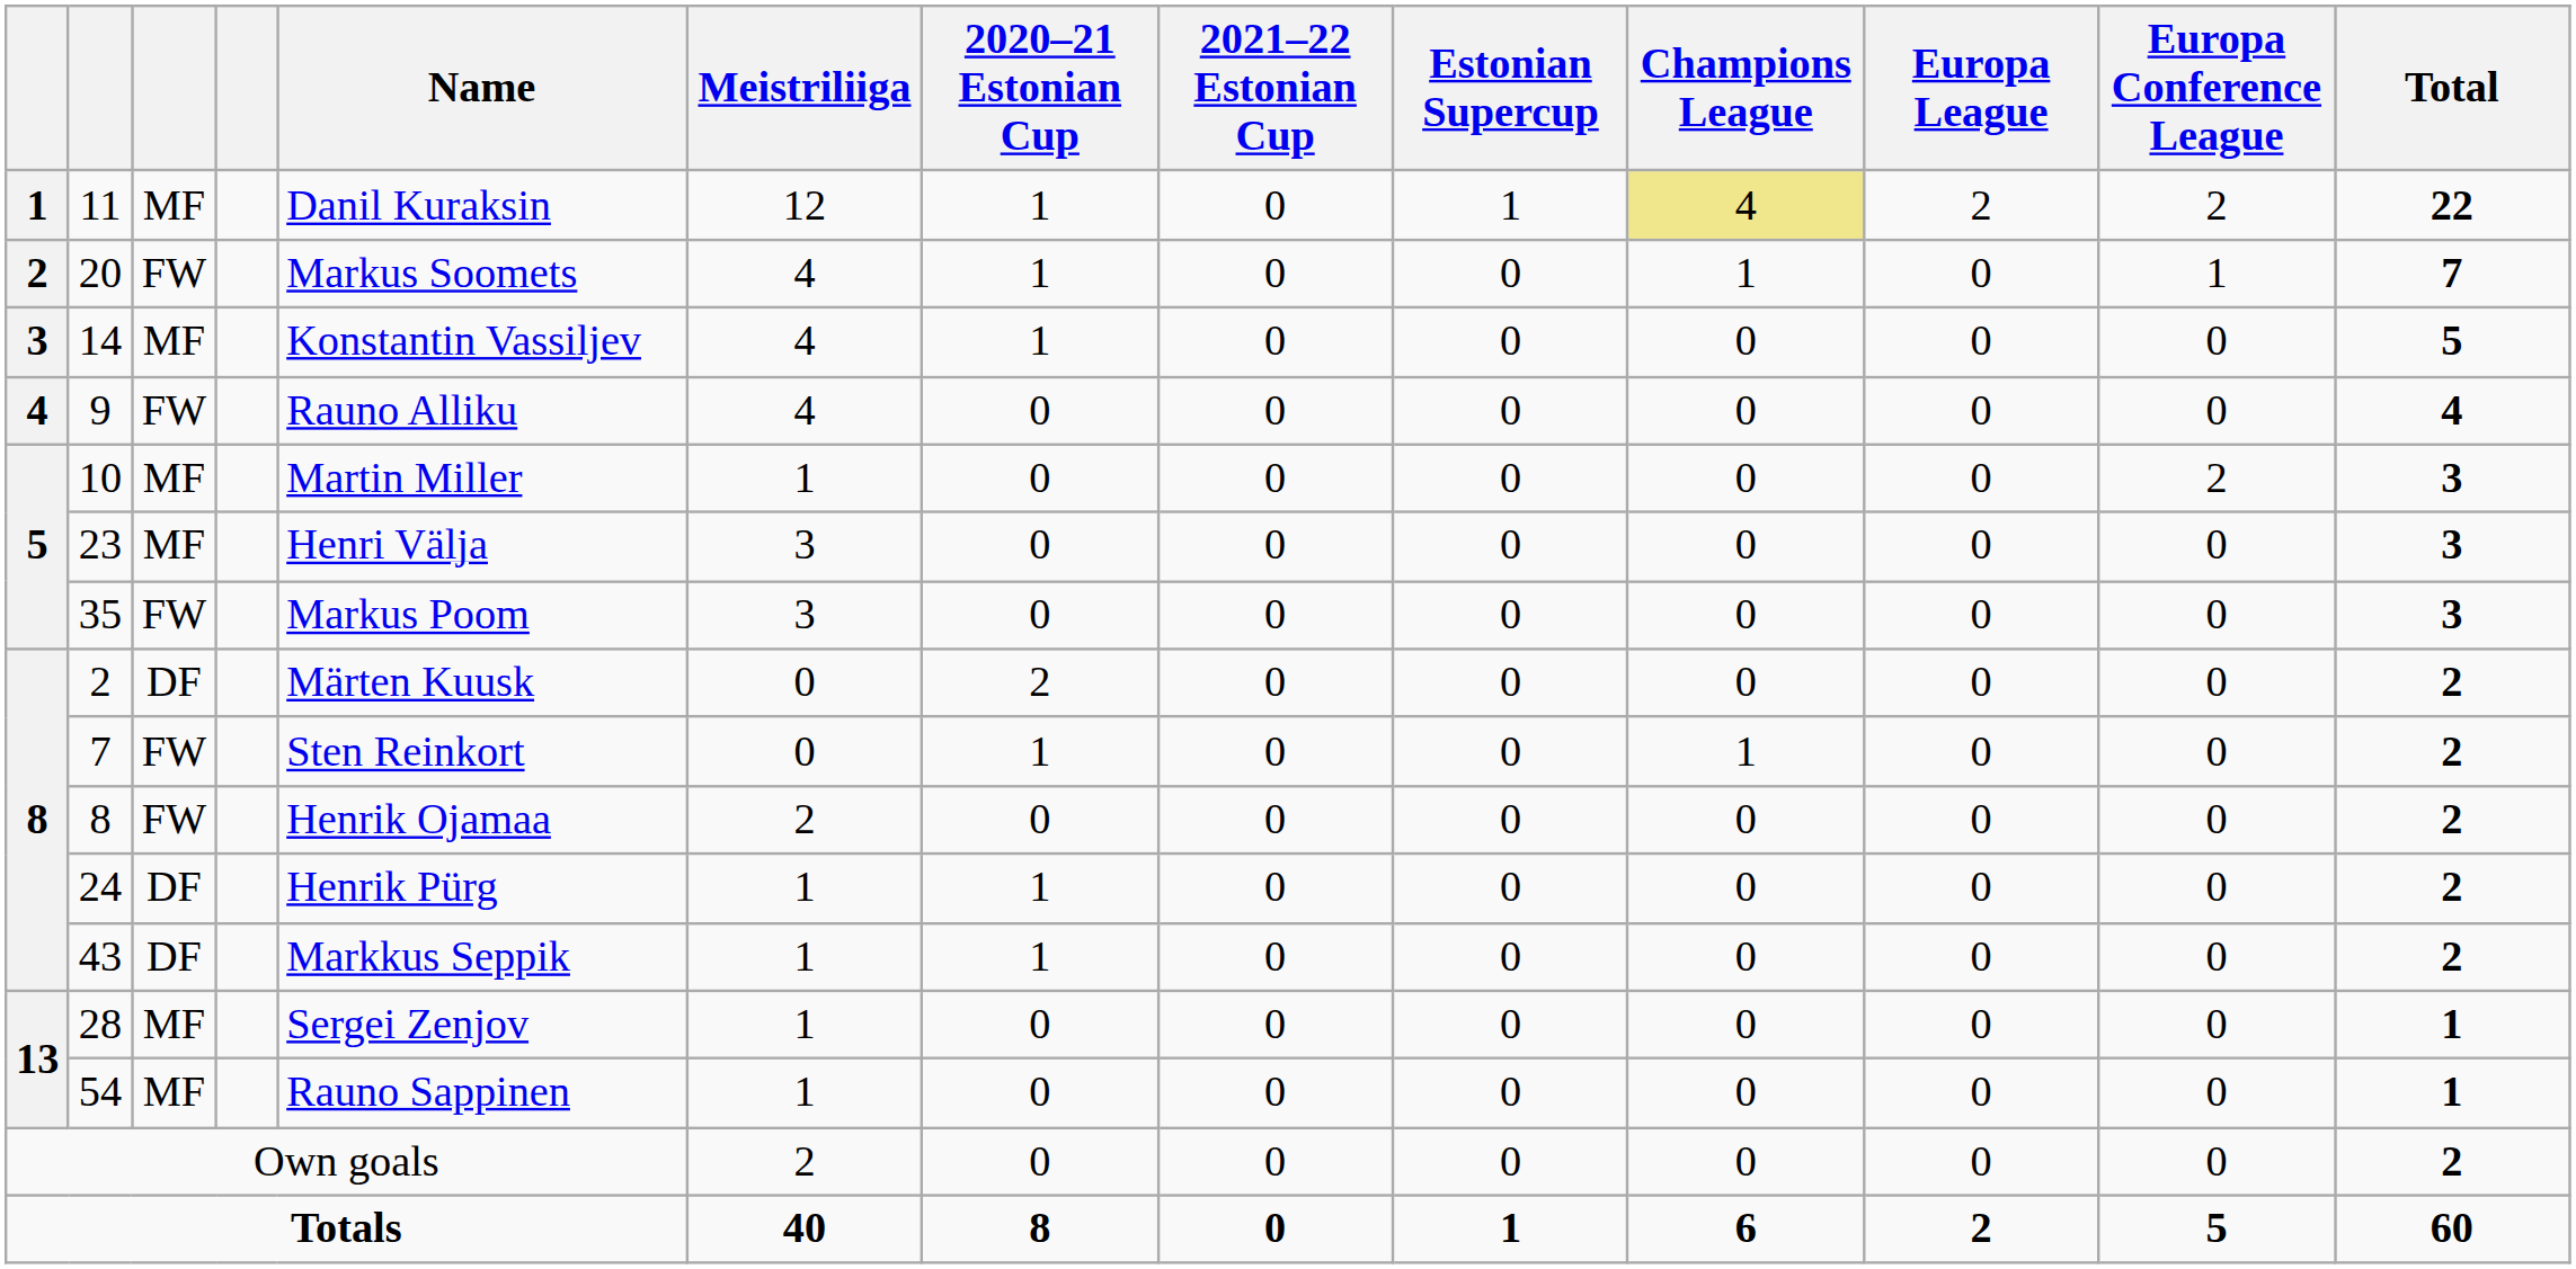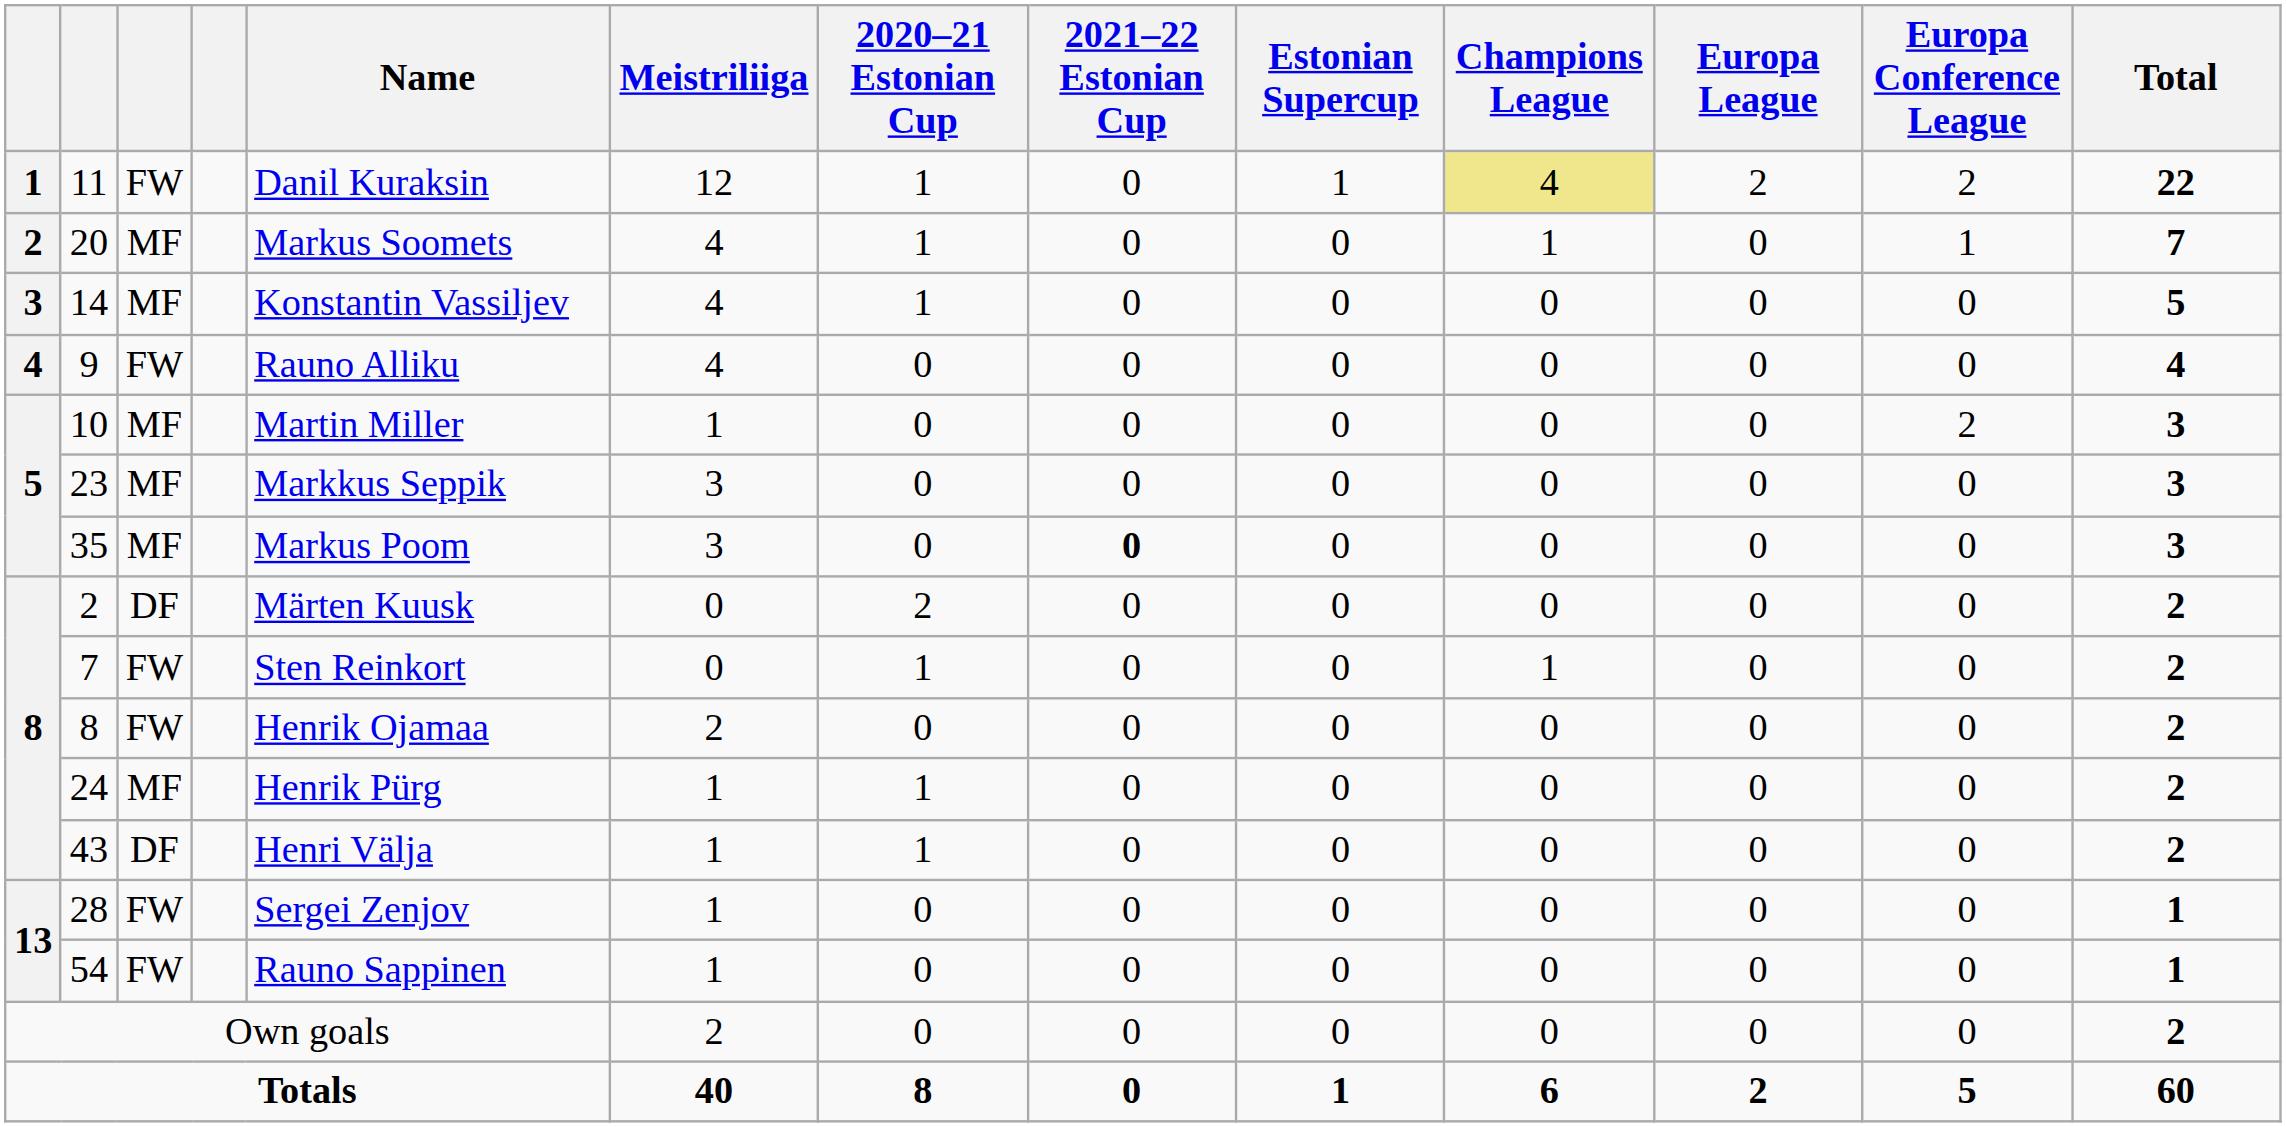11 | column 3: MF -> FW
20 | column 3: FW -> MF
23 | Name: Henri Välja -> Markkus Seppik
35 | column 3: FW -> MF
35 | 2021–22 Estonian Cup: normal -> bold
24 | column 3: DF -> MF
43 | Name: Markkus Seppik -> Henri Välja
28 | column 3: MF -> FW
54 | column 3: MF -> FW
